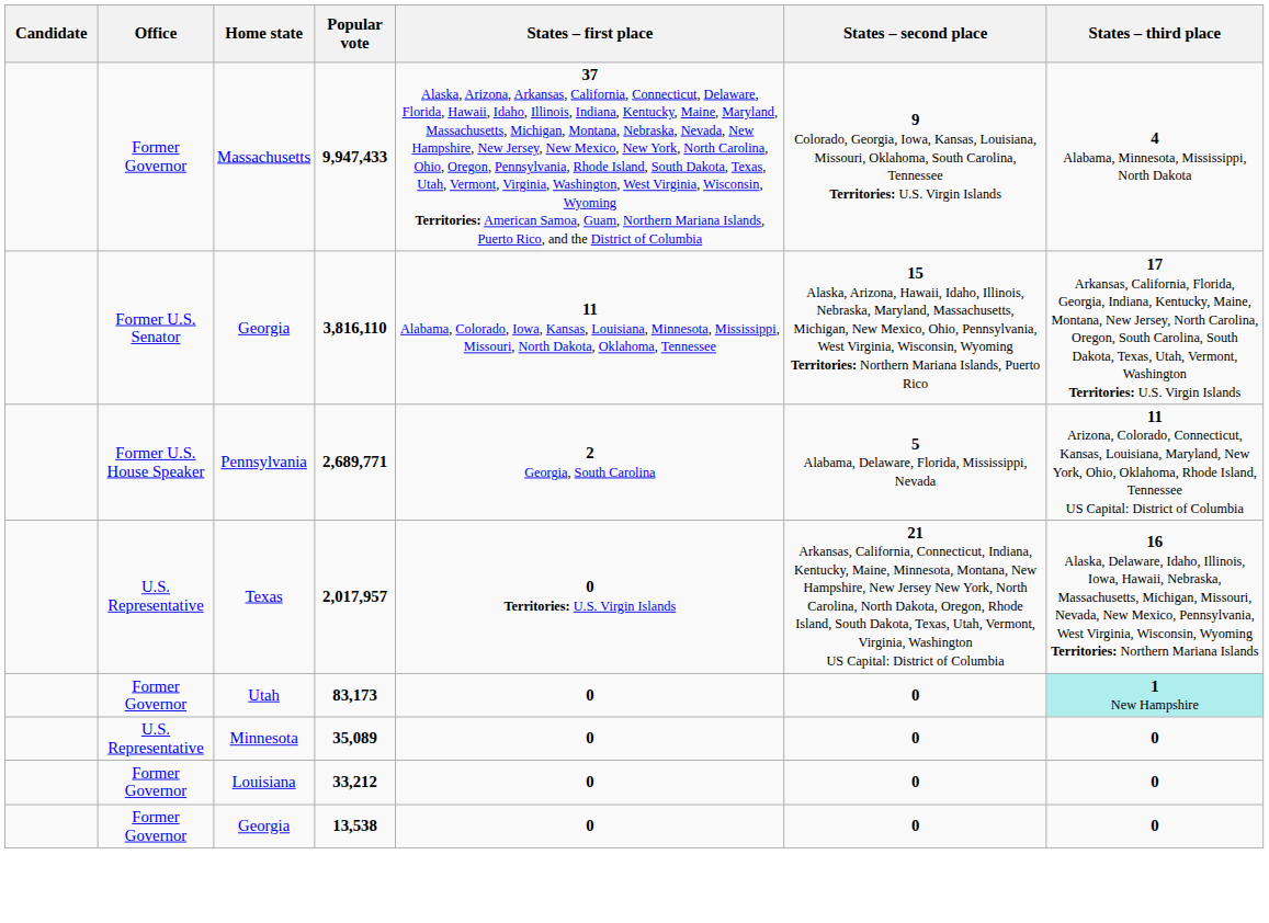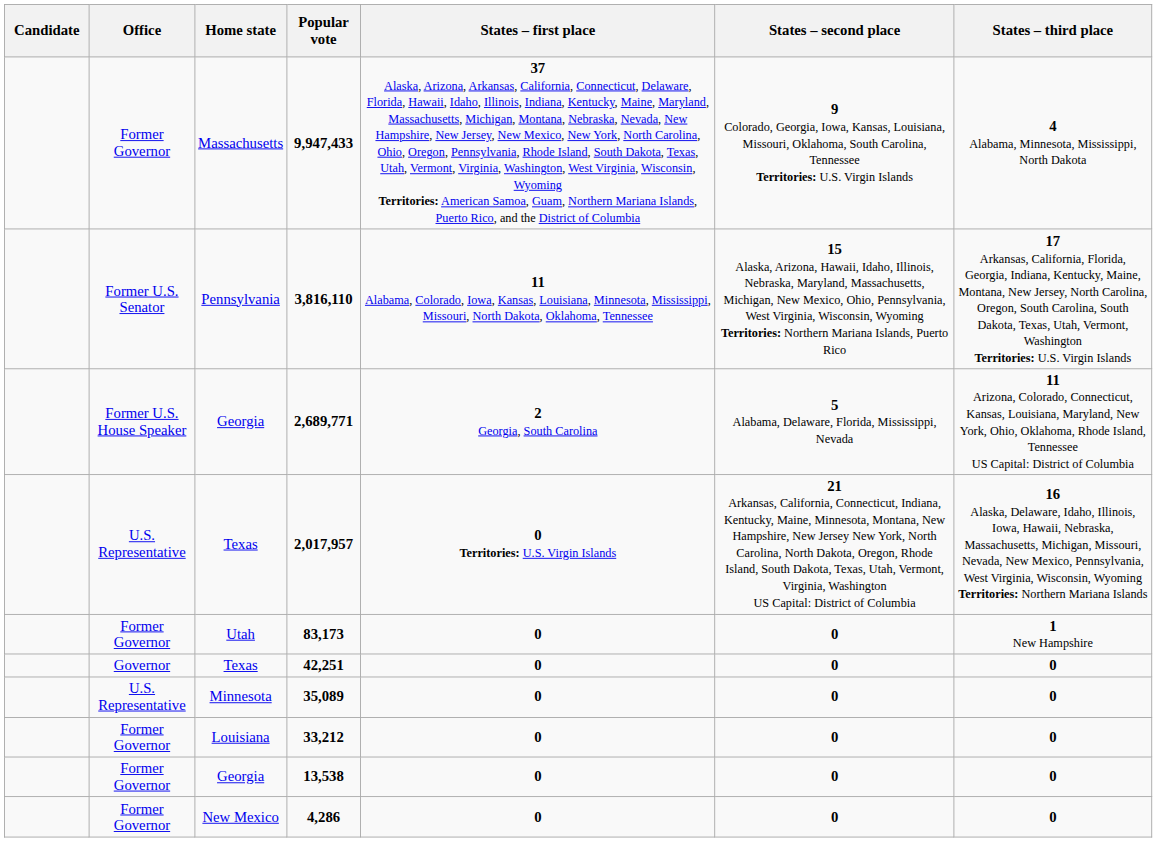3,816,110 | Home state: Georgia -> Pennsylvania
2,689,771 | Home state: Pennsylvania -> Georgia
83,173 | States – third place: paleturquoise background -> no background
+ row: Governor | Texas | 42,251 | 0 | 0 | 0
+ row: Former Governor | New Mexico | 4,286 | 0 | 0 | 0
